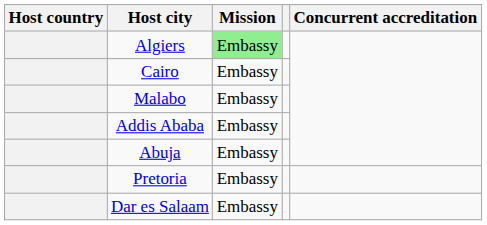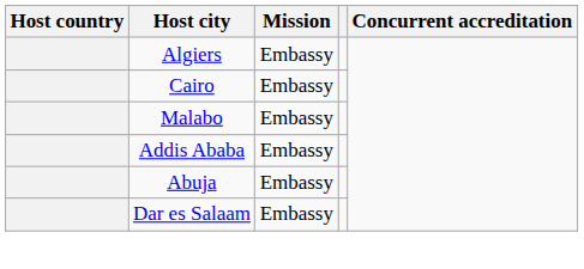Algiers | Mission: lightgreen background -> no background
- row: Pretoria | Embassy
